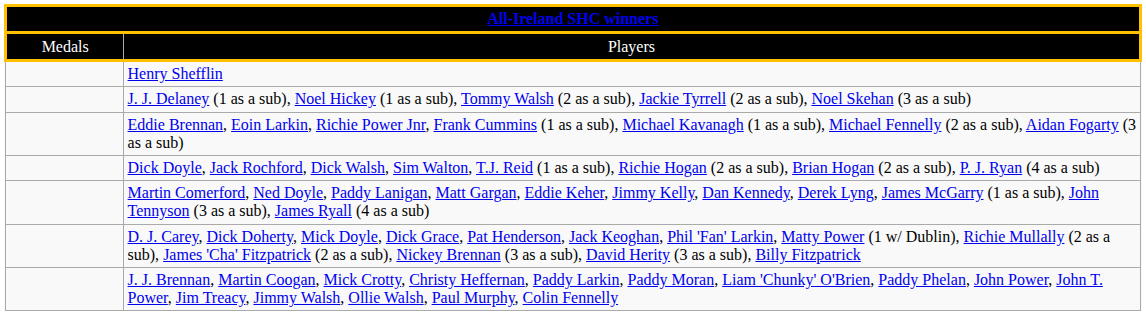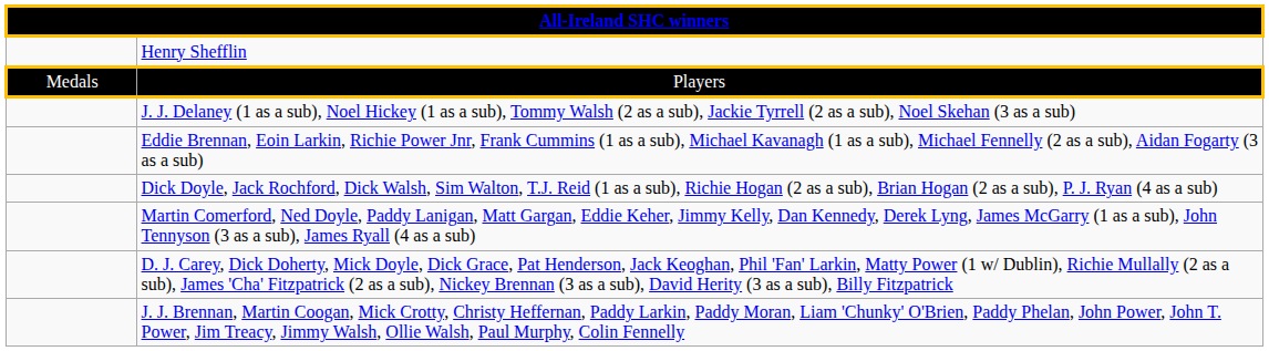rows swapped: Players <-> Henry Shefflin
